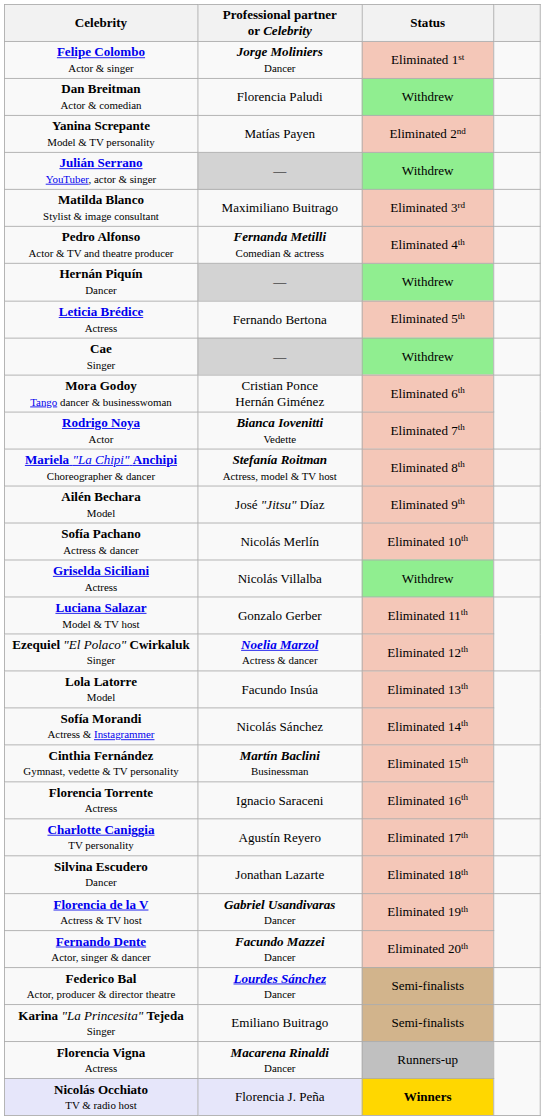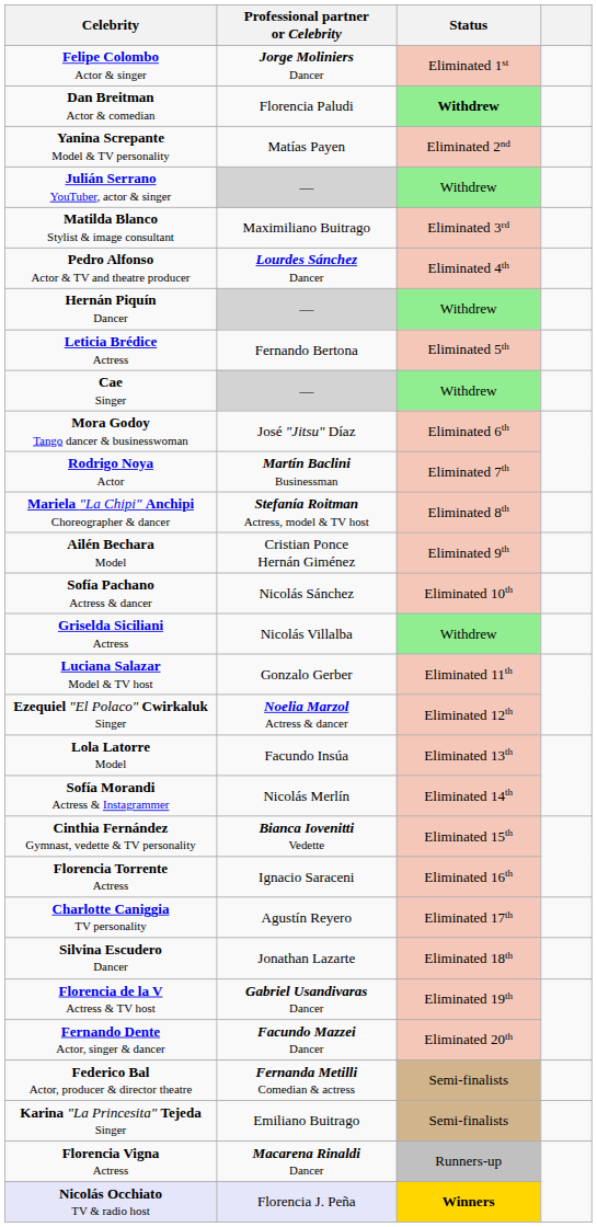Dan Breitman Actor & comedian | Status: normal -> bold
Pedro Alfonso Actor & TV and theatre producer | Professional partner or Celebrity: Fernanda Metilli Comedian & actress -> Lourdes Sánchez Dancer
Mora Godoy Tango dancer & businesswoman | Professional partner or Celebrity: Cristian Ponce Hernán Giménez -> José "Jitsu" Díaz
Rodrigo Noya Actor | Professional partner or Celebrity: Bianca Iovenitti Vedette -> Martín Baclini Businessman
Ailén Bechara Model | Professional partner or Celebrity: José "Jitsu" Díaz -> Cristian Ponce Hernán Giménez
Sofía Pachano Actress & dancer | Professional partner or Celebrity: Nicolás Merlín -> Nicolás Sánchez
Sofía Morandi Actress & Instagrammer | Professional partner or Celebrity: Nicolás Sánchez -> Nicolás Merlín
Cinthia Fernández Gymnast, vedette & TV personality | Professional partner or Celebrity: Martín Baclini Businessman -> Bianca Iovenitti Vedette
Federico Bal Actor, producer & director theatre | Professional partner or Celebrity: Lourdes Sánchez Dancer -> Fernanda Metilli Comedian & actress
